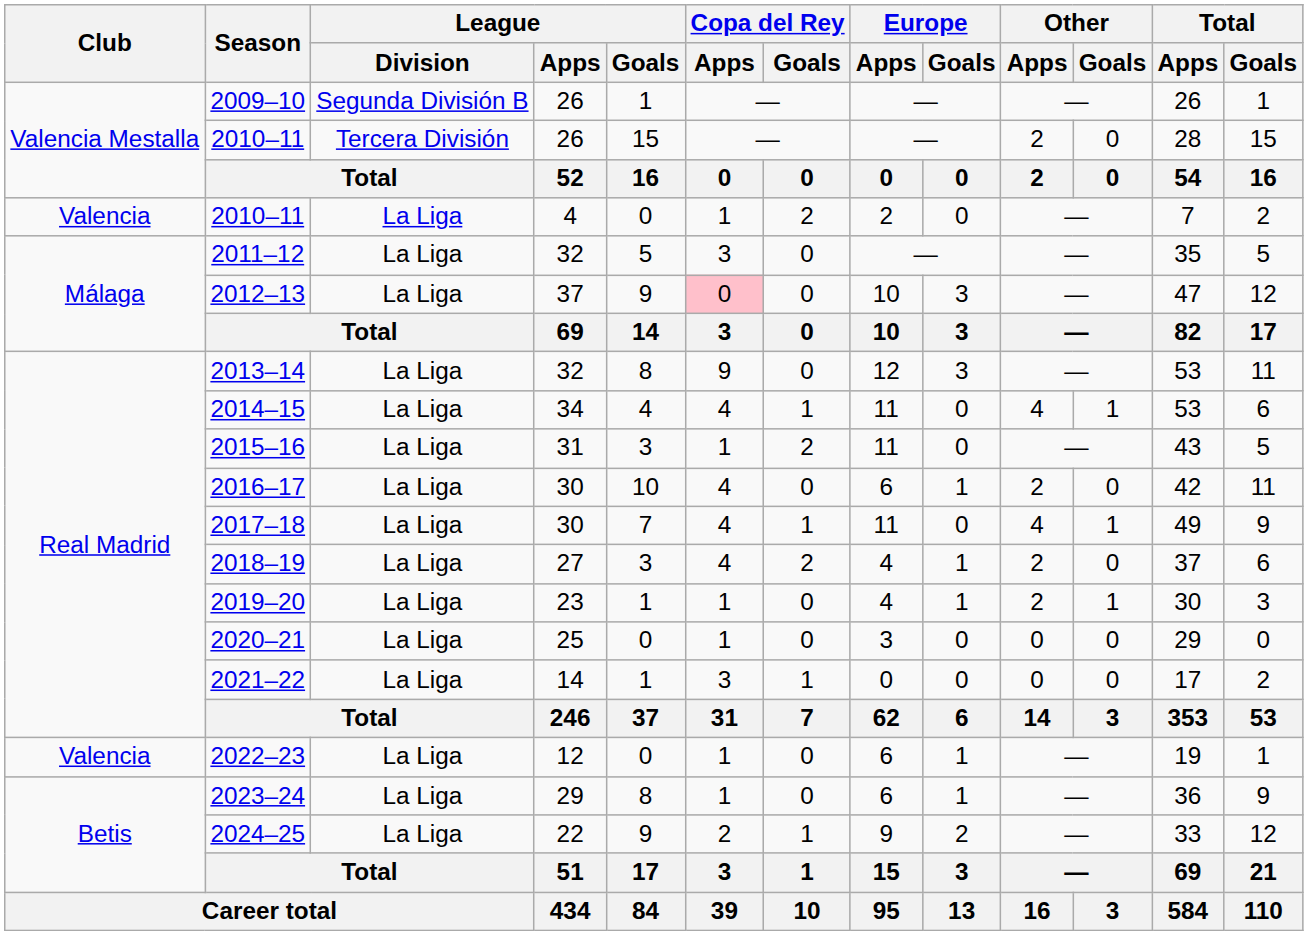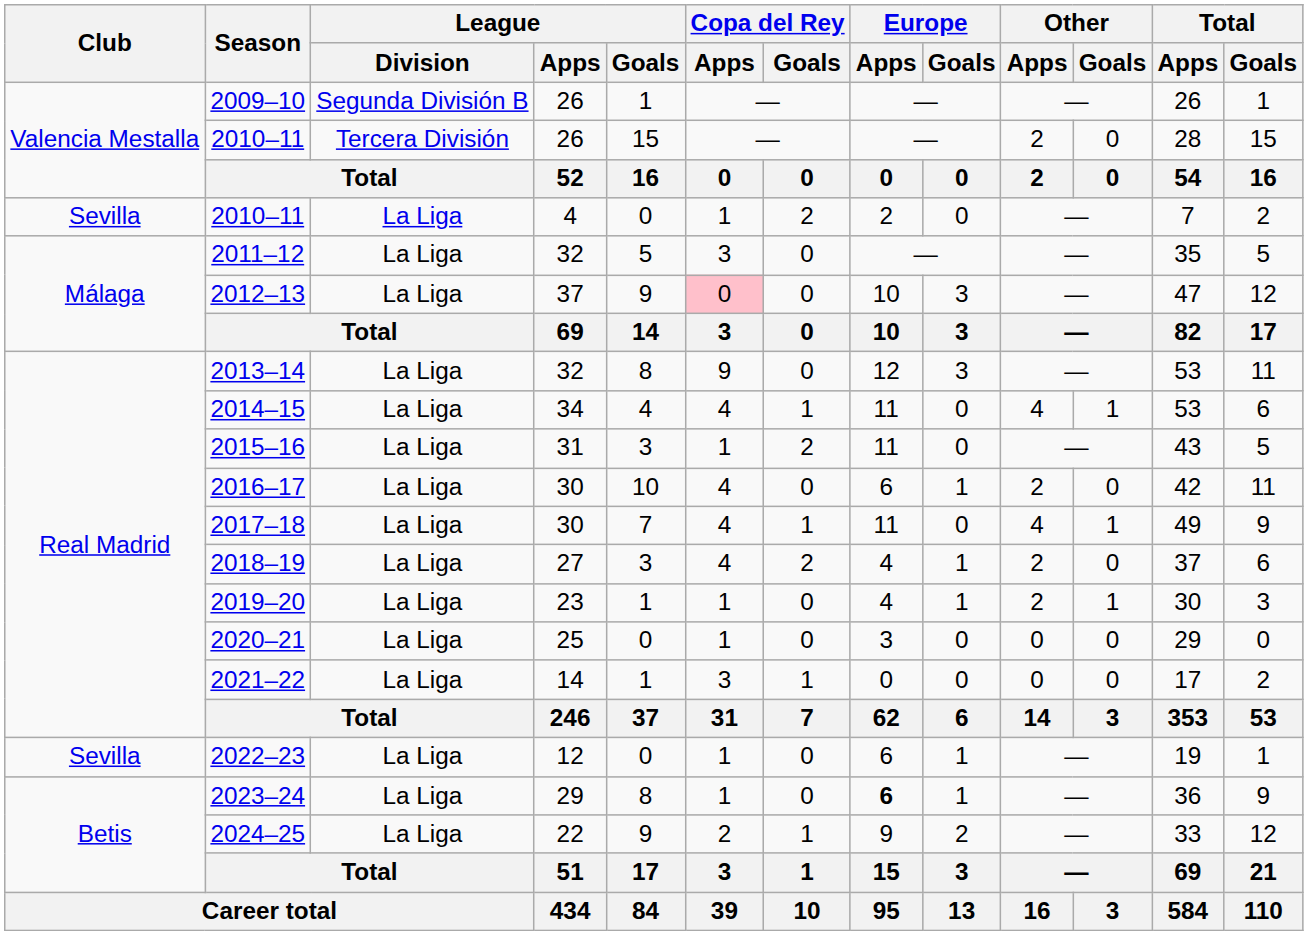2010–11 / 4 | Club: Valencia -> Sevilla
2022–23 | Club: Valencia -> Sevilla
2023–24 | Europe / Apps: normal -> bold
